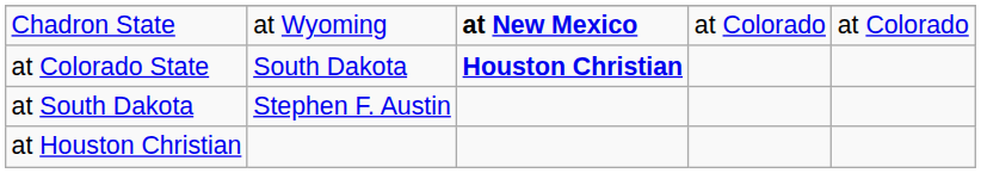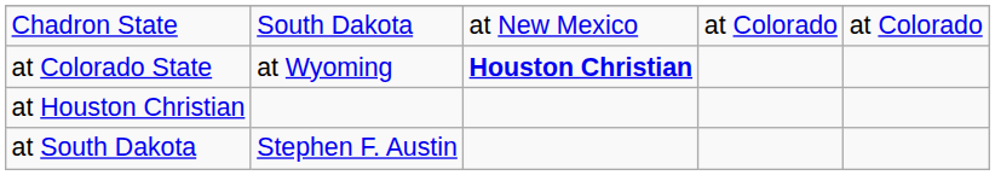Chadron State | column 2: at Wyoming -> South Dakota
Chadron State | column 3: bold -> normal
at Colorado State | column 2: South Dakota -> at Wyoming
rows swapped: at South Dakota <-> at Houston Christian
